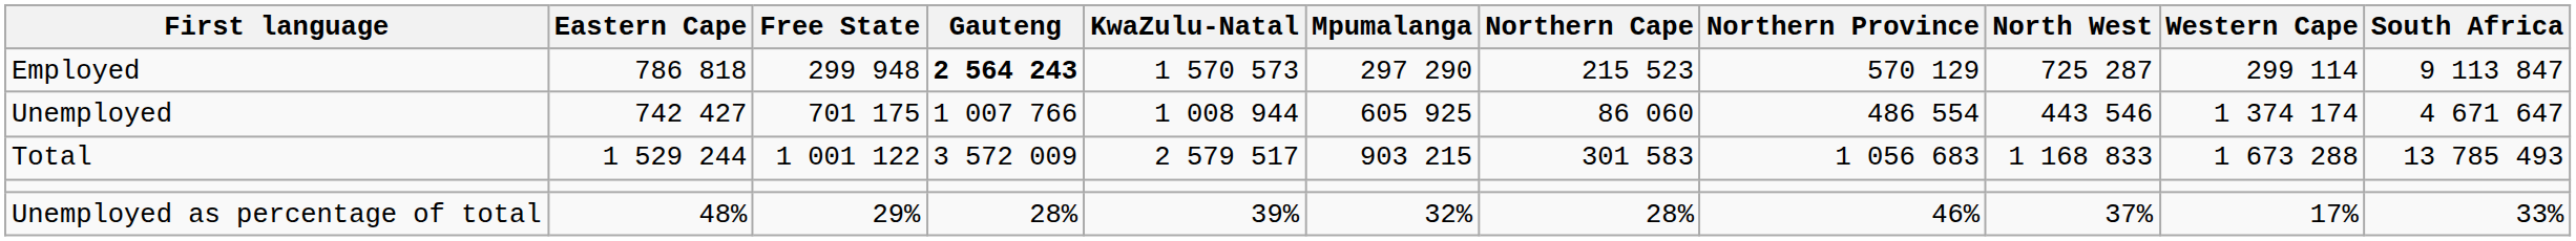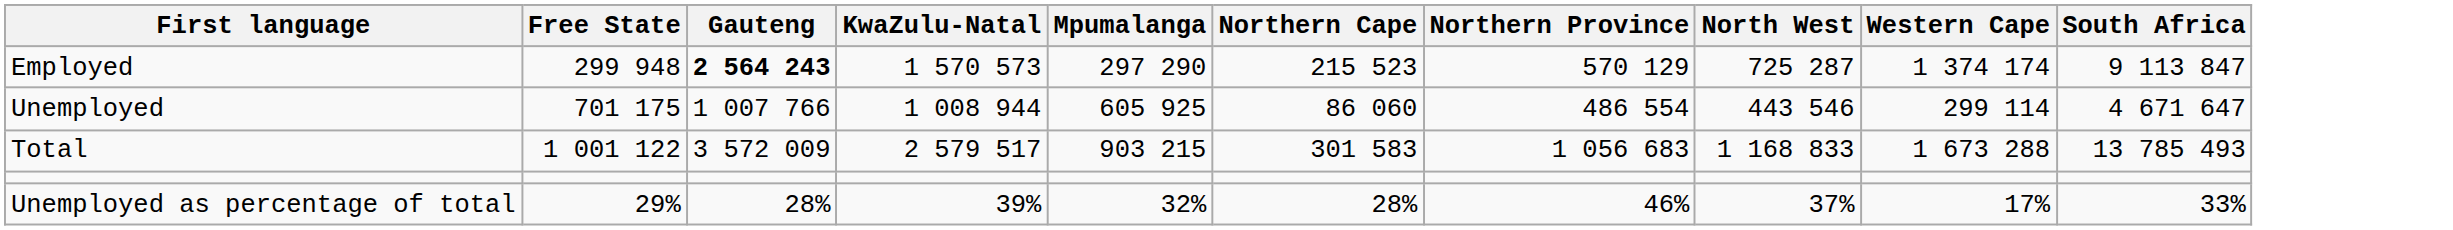- column: Eastern Cape | 786 818 | 742 427 | 1 529 244 | 48%
Employed | Western Cape: 299 114 -> 1 374 174
Unemployed | Western Cape: 1 374 174 -> 299 114
